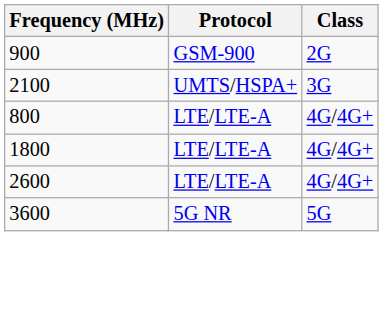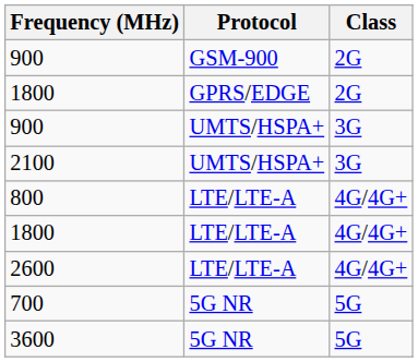+ row: 1800 | GPRS/EDGE | 2G
+ row: 900 | UMTS/HSPA+ | 3G
+ row: 700 | 5G NR | 5G
